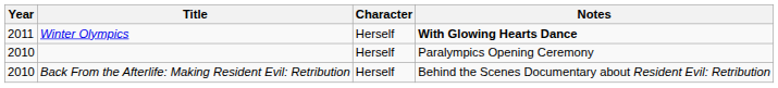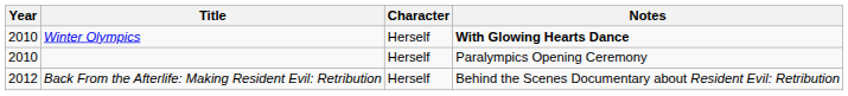Winter Olympics | Year: 2011 -> 2010
Back From the Afterlife: Making Resident Evil: Retribution | Year: 2010 -> 2012
